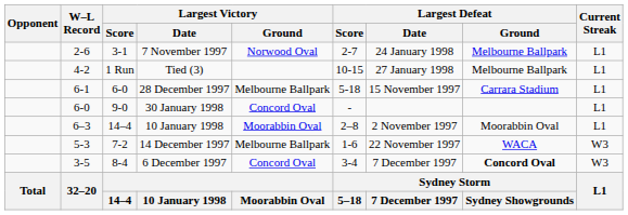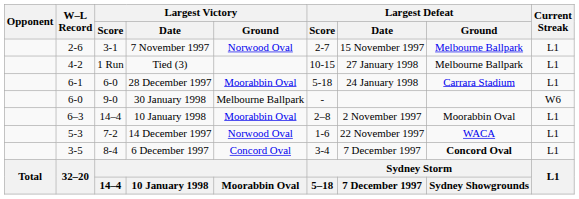7 November 1997 | Largest Defeat / Date: 24 January 1998 -> 15 November 1997
28 December 1997 | Largest Victory / Ground: Melbourne Ballpark -> Moorabbin Oval
28 December 1997 | Largest Defeat / Date: 15 November 1997 -> 24 January 1998
30 January 1998 | Largest Victory / Ground: Concord Oval -> Melbourne Ballpark
30 January 1998 | Current Streak: L1 -> W6
14 December 1997 | Largest Victory / Ground: Melbourne Ballpark -> Norwood Oval
14 December 1997 | Current Streak: W3 -> L1
6 December 1997 | Current Streak: W3 -> L1
